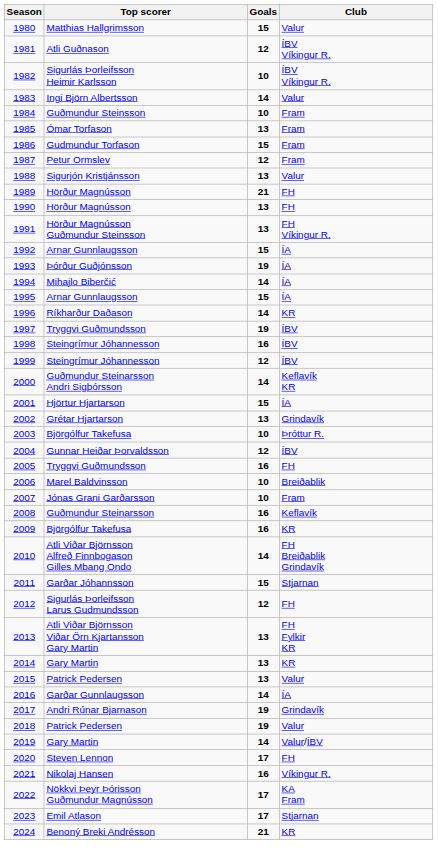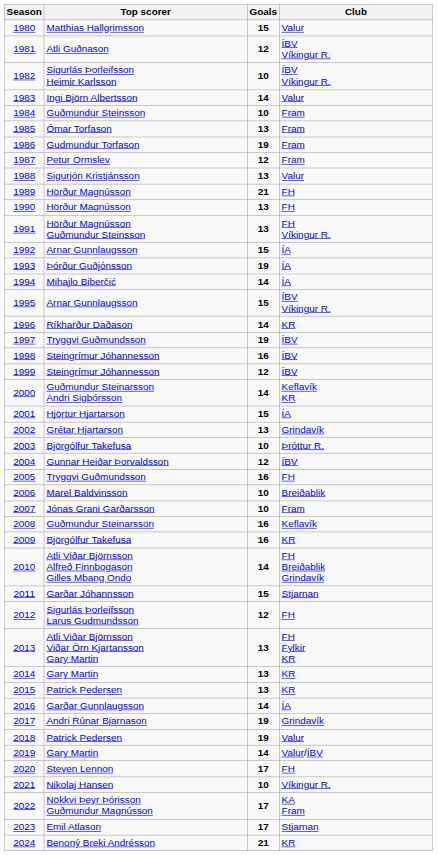1986 | Goals: 15 -> 19
1995 | Club: ÍA -> ÍBV Víkingur R.
2015 | Club: Valur -> KR
2021 | Goals: 16 -> 10
